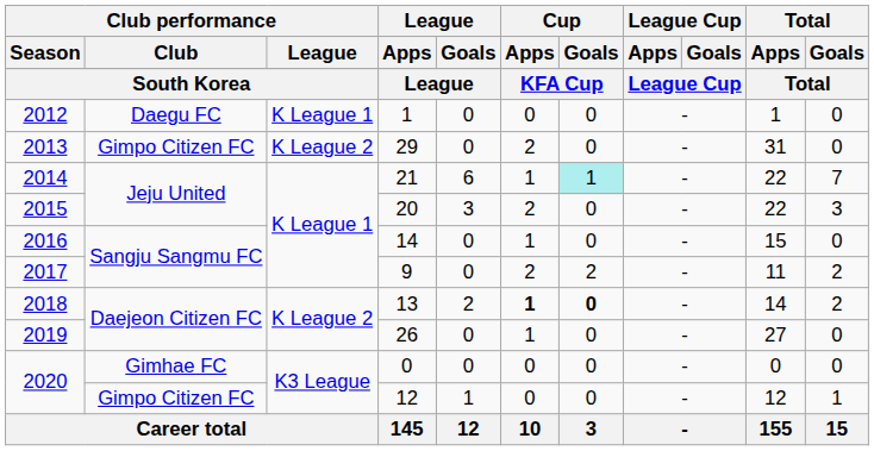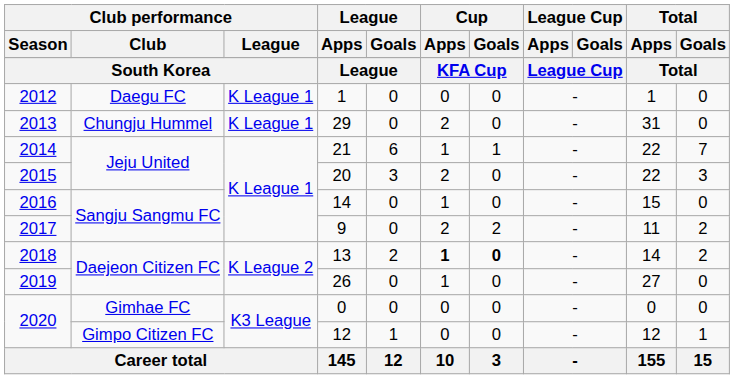29 | Club performance / Club: Gimpo Citizen FC -> Chungju Hummel
29 | Club performance / League: K League 2 -> K League 1
21 | Cup / Goals: paleturquoise background -> no background
